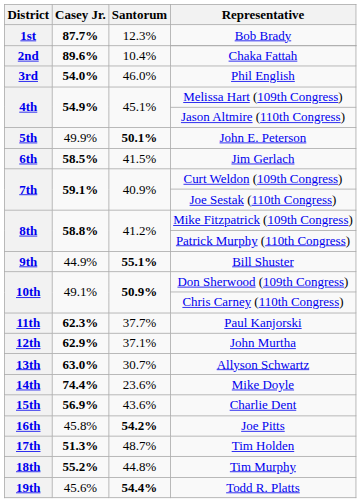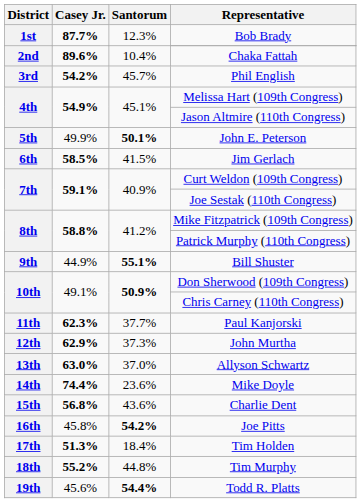Phil English | Casey Jr.: 54.0% -> 54.2%
Phil English | Santorum: 46.0% -> 45.7%
John Murtha | Santorum: 37.1% -> 37.3%
Allyson Schwartz | Santorum: 30.7% -> 37.0%
Charlie Dent | Casey Jr.: 56.9% -> 56.8%
Tim Holden | Santorum: 48.7% -> 18.4%
